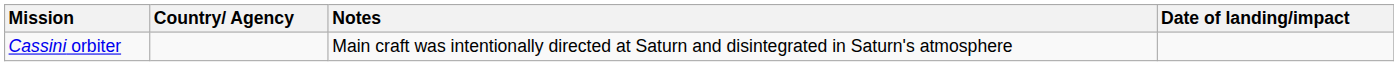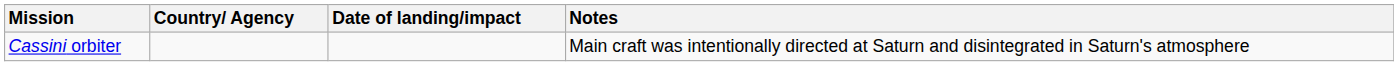columns swapped: Date of landing/impact <-> Notes
